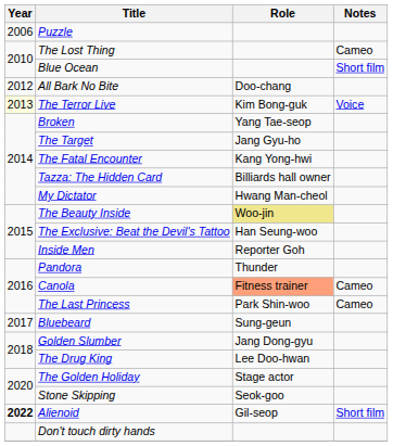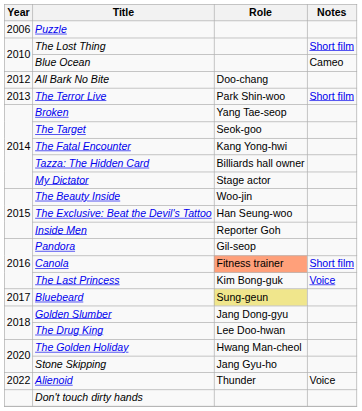The Lost Thing | Notes: Cameo -> Short film
Blue Ocean | Notes: Short film -> Cameo
The Terror Live | Year: lightyellow background -> no background
The Terror Live | Role: Kim Bong-guk -> Park Shin-woo
The Terror Live | Notes: Voice -> Short film
The Target | Role: Jang Gyu-ho -> Seok-goo
My Dictator | Role: Hwang Man-cheol -> Stage actor
The Beauty Inside | Role: khaki background -> no background
Pandora | Role: Thunder -> Gil-seop
Canola | Notes: Cameo -> Short film
The Last Princess | Role: Park Shin-woo -> Kim Bong-guk
The Last Princess | Notes: Cameo -> Voice
Bluebeard | Role: no background -> khaki background
The Golden Holiday | Role: Stage actor -> Hwang Man-cheol
Stone Skipping | Role: Seok-goo -> Jang Gyu-ho
Alienoid | Year: bold -> normal
Alienoid | Role: Gil-seop -> Thunder
Alienoid | Notes: Short film -> Voice
